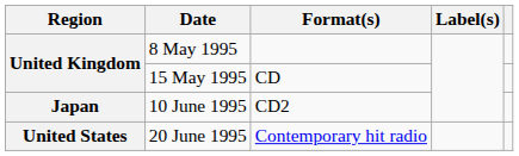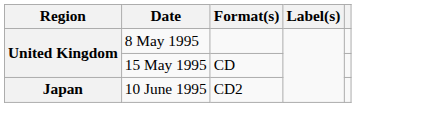- row: United States | 20 June 1995 | Contemporary hit radio
